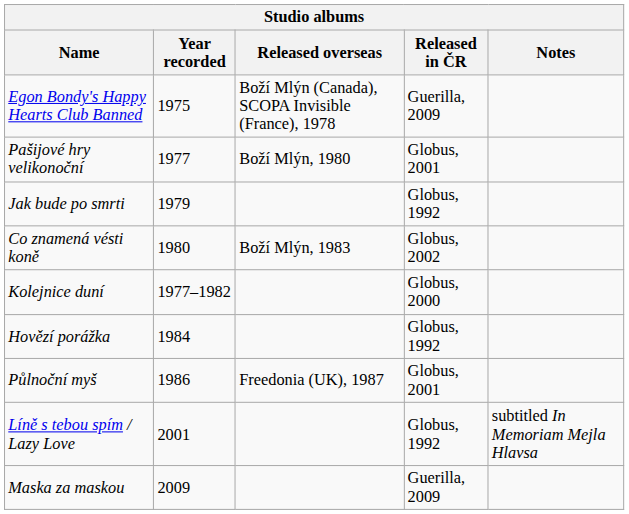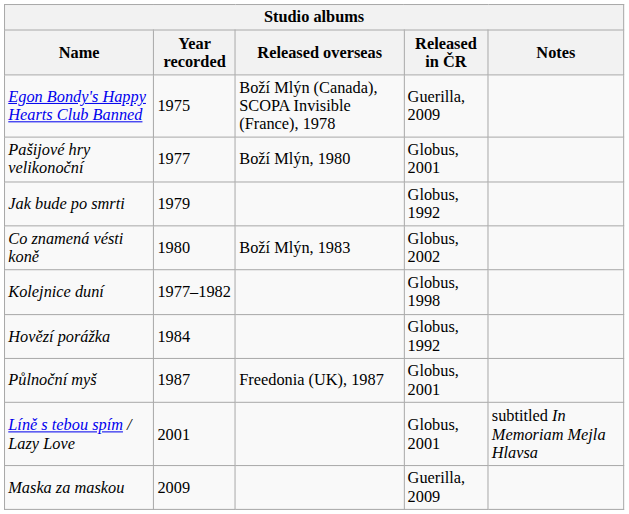Kolejnice duní | Released in ČR: Globus, 2000 -> Globus, 1998
Půlnoční myš | Year recorded: 1986 -> 1987
Líně s tebou spím / Lazy Love | Released in ČR: Globus, 1992 -> Globus, 2001
